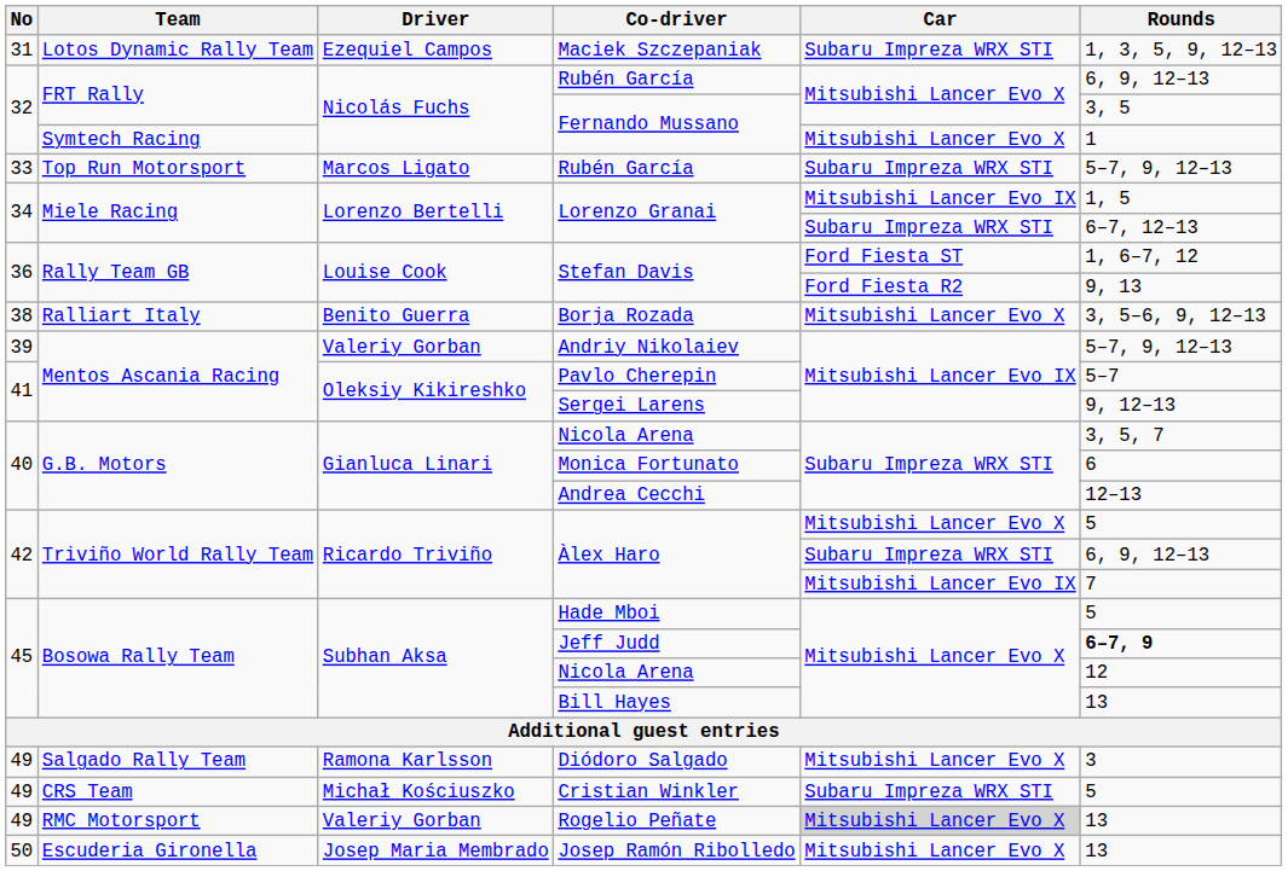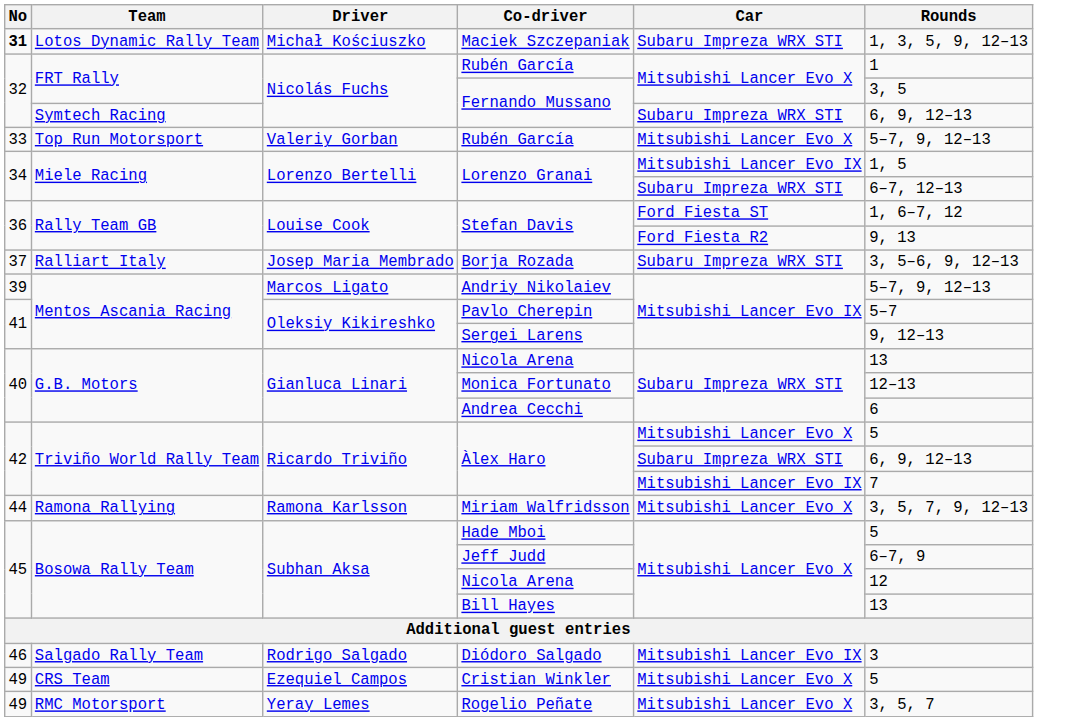Maciek Szczepaniak | No: normal -> bold
Maciek Szczepaniak | Driver: Ezequiel Campos -> Michał Kościuszko
FRT Rally / Rubén García | Rounds: 6, 9, 12–13 -> 1
Symtech Racing / Fernando Mussano | Car: Mitsubishi Lancer Evo X -> Subaru Impreza WRX STI
Symtech Racing / Fernando Mussano | Rounds: 1 -> 6, 9, 12–13
Top Run Motorsport / Rubén García | Driver: Marcos Ligato -> Valeriy Gorban
Top Run Motorsport / Rubén García | Car: Subaru Impreza WRX STI -> Mitsubishi Lancer Evo X
Borja Rozada | No: 38 -> 37
Borja Rozada | Driver: Benito Guerra -> Josep Maria Membrado
Borja Rozada | Car: Mitsubishi Lancer Evo X -> Subaru Impreza WRX STI
Andriy Nikolaiev | Driver: Valeriy Gorban -> Marcos Ligato
G.B. Motors / Nicola Arena | Rounds: 3, 5, 7 -> 13
Monica Fortunato | Rounds: 6 -> 12–13
Andrea Cecchi | Rounds: 12–13 -> 6
+ row: 44 | Ramona Rallying | Ramona Karlsson | Miriam Walfridsson | Mitsubishi Lancer Evo X | 3, 5, 7, 9, 12–13
Jeff Judd | Rounds: bold -> normal
Diódoro Salgado | No: 49 -> 46
Diódoro Salgado | Driver: Ramona Karlsson -> Rodrigo Salgado
Diódoro Salgado | Car: Mitsubishi Lancer Evo X -> Mitsubishi Lancer Evo IX
Cristian Winkler | Driver: Michał Kościuszko -> Ezequiel Campos
Cristian Winkler | Car: Subaru Impreza WRX STI -> Mitsubishi Lancer Evo X
Rogelio Peñate | Driver: Valeriy Gorban -> Yeray Lemes
Rogelio Peñate | Car: lightgrey background -> no background
Rogelio Peñate | Rounds: 13 -> 3, 5, 7
- row: 50 | Escuderia Gironella | Josep Maria Membrado | Josep Ramón Ribolledo | Mitsubishi Lancer Evo X | 13
